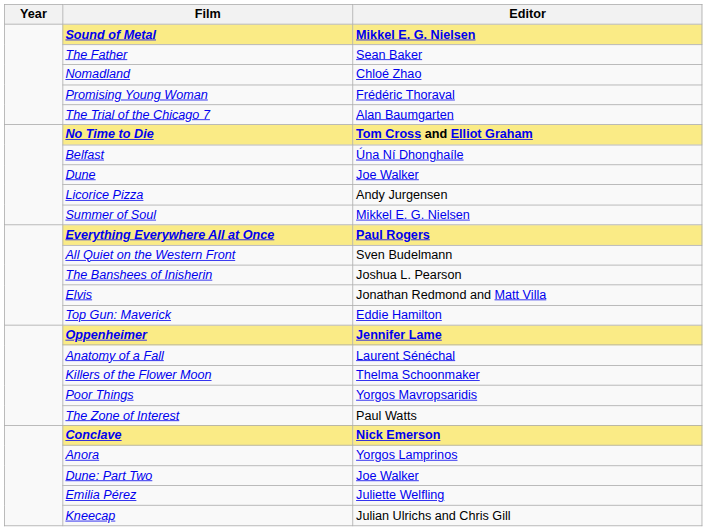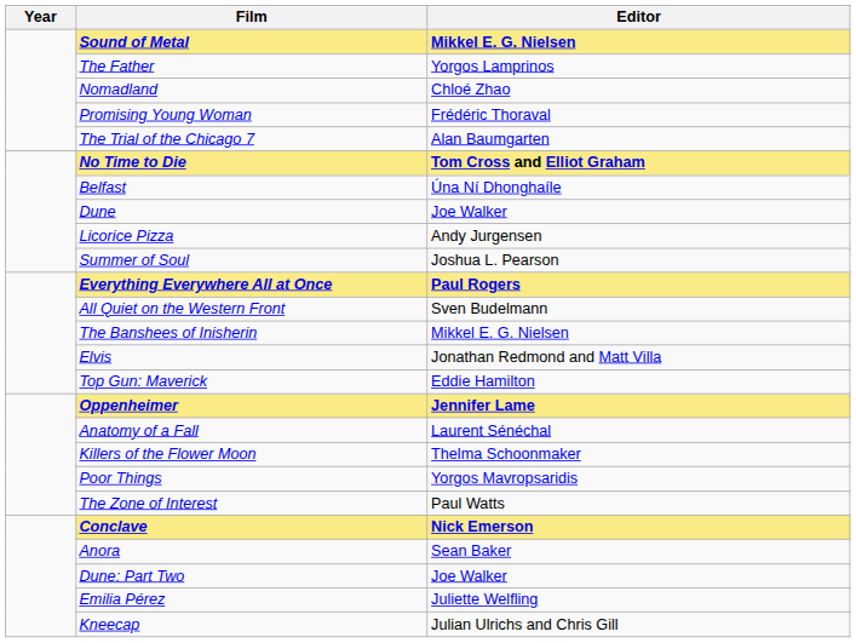The Father | Editor: Sean Baker -> Yorgos Lamprinos
Summer of Soul | Editor: Mikkel E. G. Nielsen -> Joshua L. Pearson
The Banshees of Inisherin | Editor: Joshua L. Pearson -> Mikkel E. G. Nielsen
Anora | Editor: Yorgos Lamprinos -> Sean Baker
